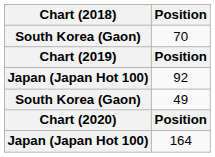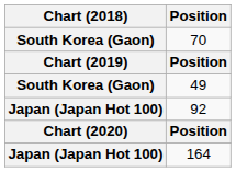rows swapped: 92 <-> 49
